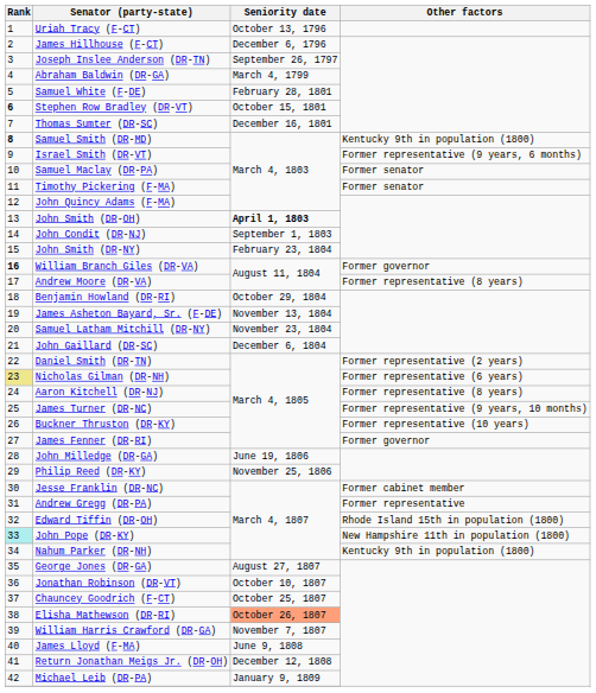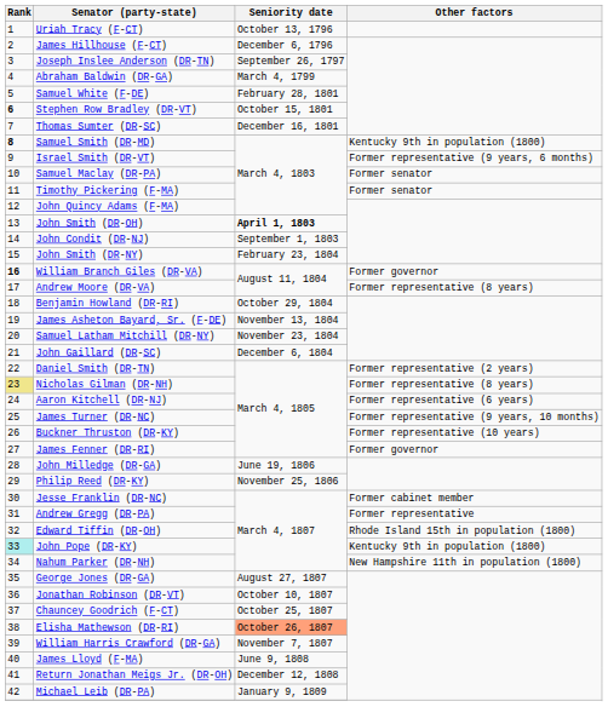Nicholas Gilman (DR-NH) | Other factors: Former representative (6 years) -> Former representative (8 years)
Aaron Kitchell (DR-NJ) | Other factors: Former representative (8 years) -> Former representative (6 years)
John Pope (DR-KY) | Other factors: New Hampshire 11th in population (1800) -> Kentucky 9th in population (1800)
Nahum Parker (DR-NH) | Other factors: Kentucky 9th in population (1800) -> New Hampshire 11th in population (1800)
